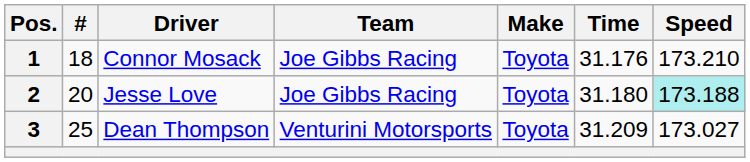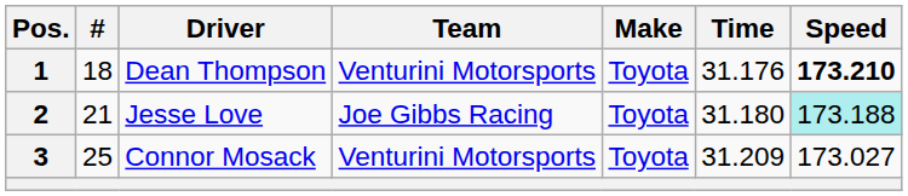1 | Driver: Connor Mosack -> Dean Thompson
1 | Team: Joe Gibbs Racing -> Venturini Motorsports
1 | Speed: normal -> bold
2 | #: 20 -> 21
3 | Driver: Dean Thompson -> Connor Mosack
